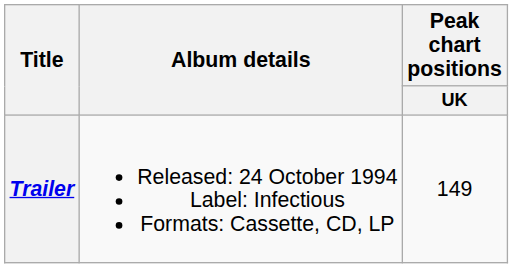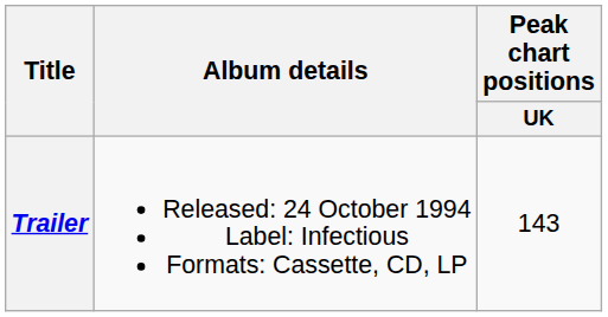Trailer | Peak chart positions / UK: 149 -> 143
